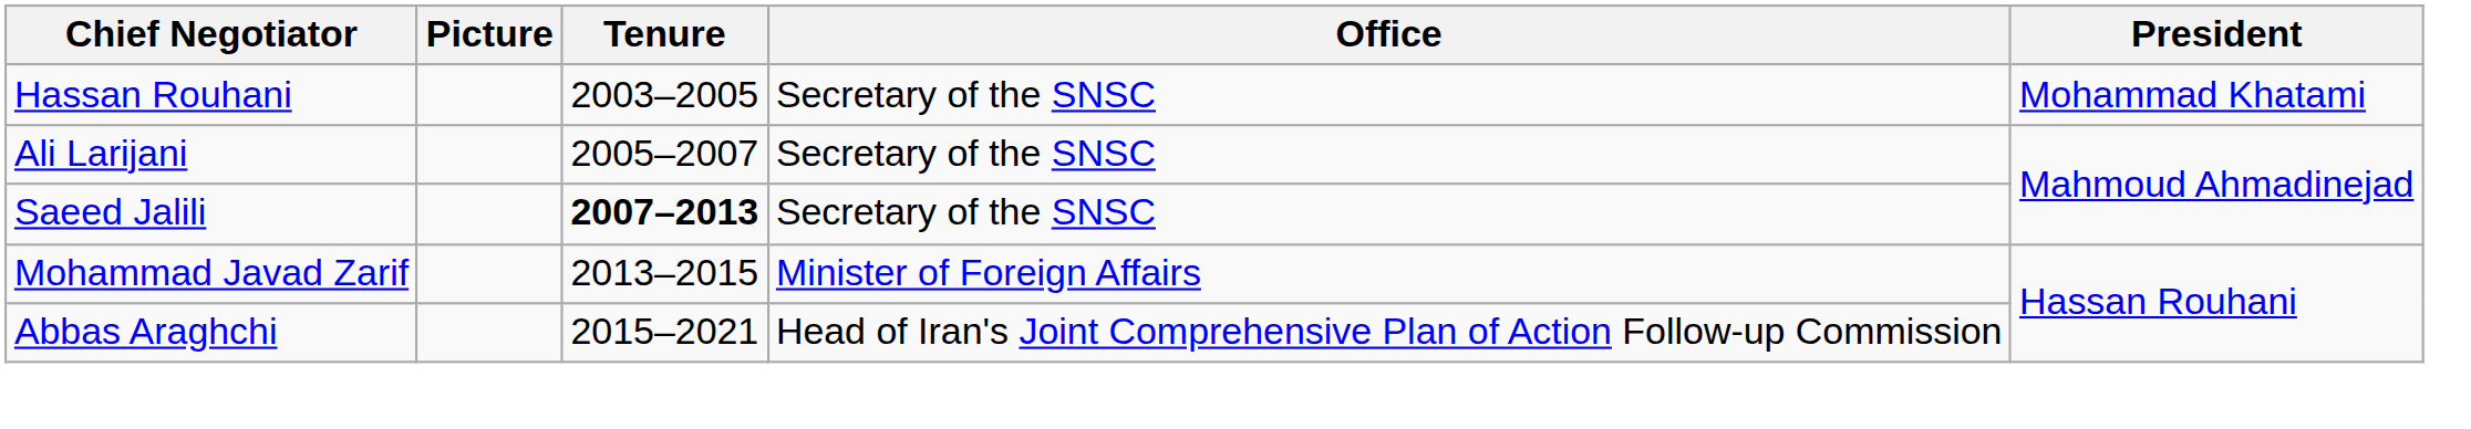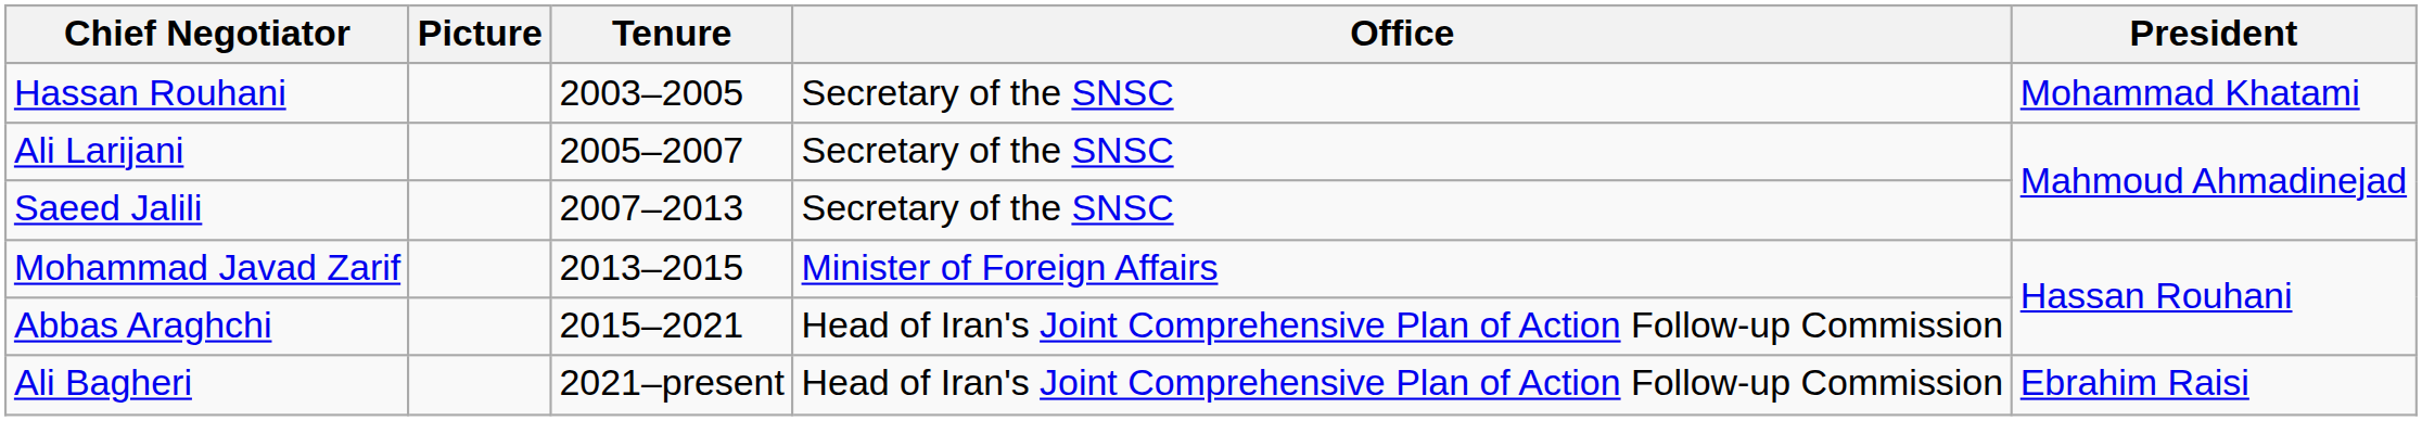Saeed Jalili | Tenure: bold -> normal
+ row: Ali Bagheri | 2021–present | Head of Iran's Joint Comprehensive Plan of Action Follow-up Commission | Ebrahim Raisi
